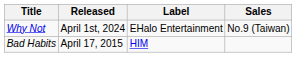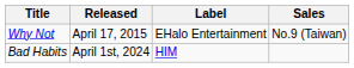Why Not | Released: April 1st, 2024 -> April 17, 2015
Bad Habits | Released: April 17, 2015 -> April 1st, 2024
